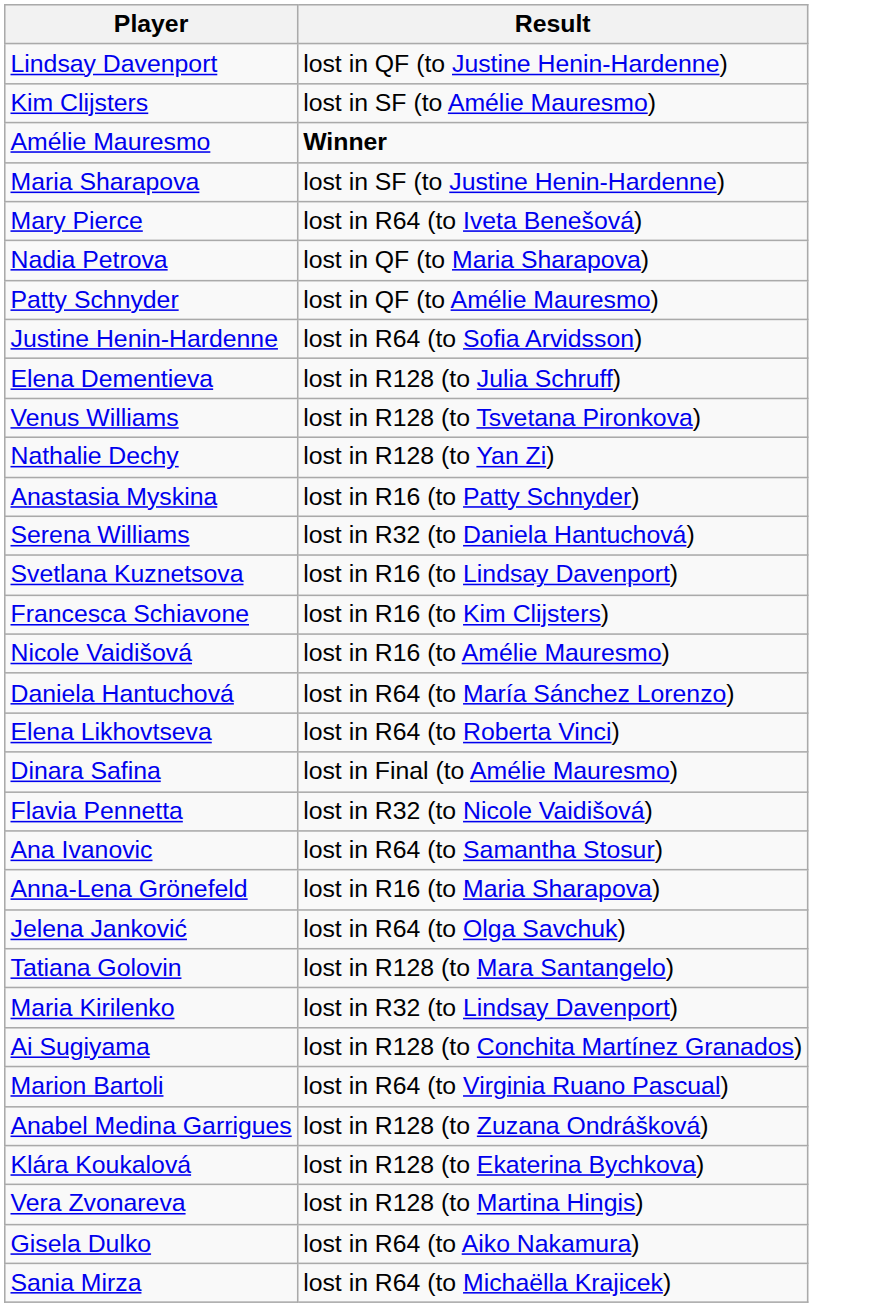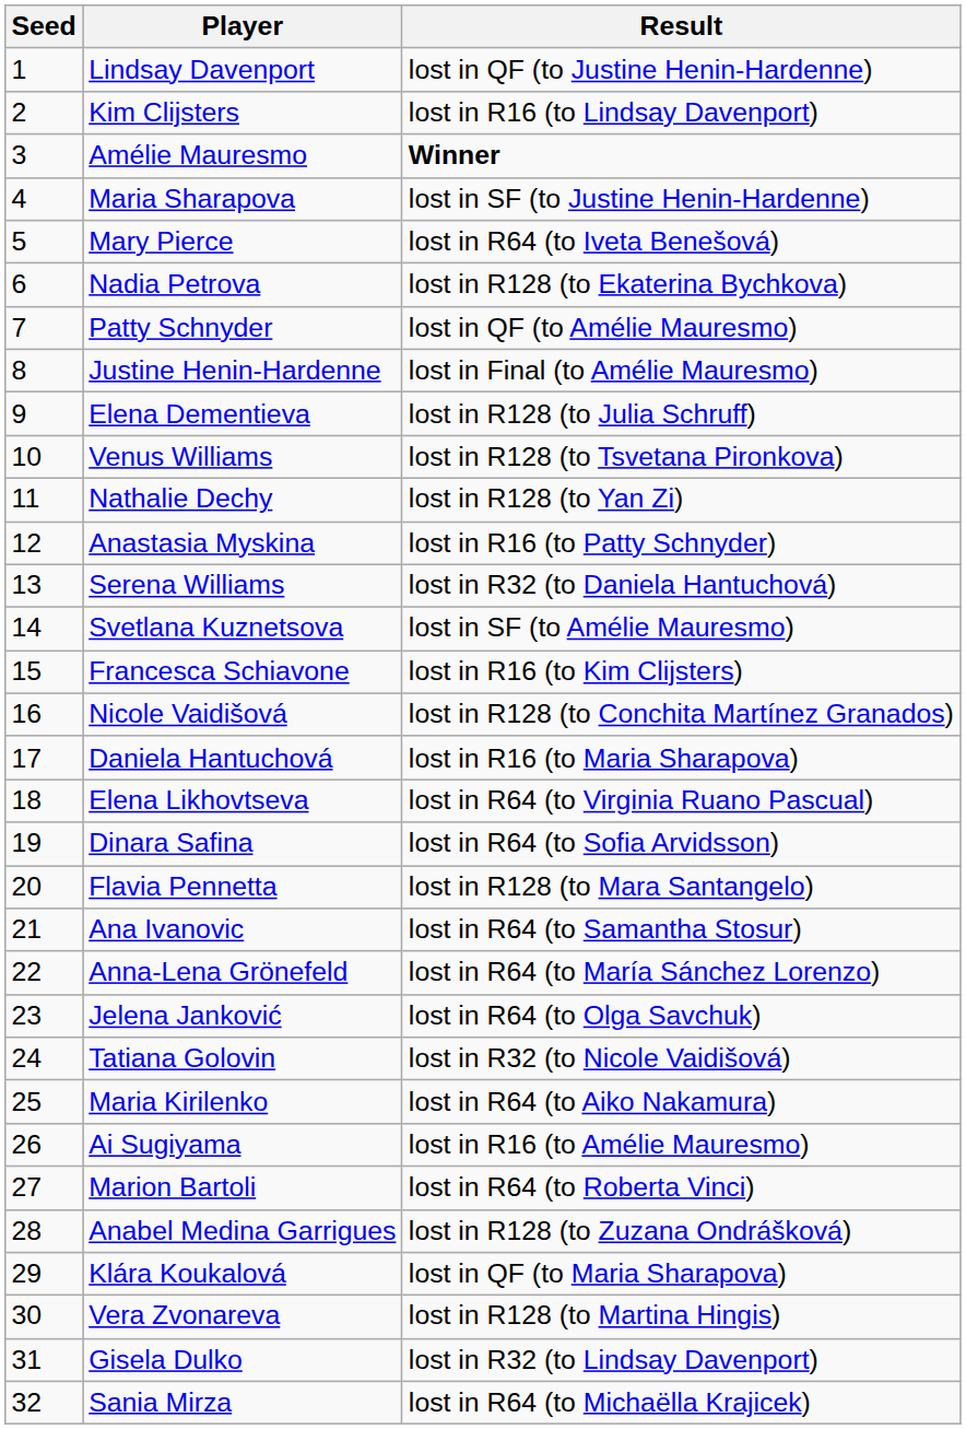+ column: Seed | 1 | 2 | 3 | 4 | 5 | 6 | 7 | 8 | 9 | 10 | 11 | 12 | 13 | 14 | 15 | 16 | 17 | 18 | 19 | 20 | 21 | 22 | 23 | 24 | 25 | 26 | 27 | 28 | 29 | 30 | 31 | 32
Kim Clijsters | Result: lost in SF (to Amélie Mauresmo) -> lost in R16 (to Lindsay Davenport)
Nadia Petrova | Result: lost in QF (to Maria Sharapova) -> lost in R128 (to Ekaterina Bychkova)
Justine Henin-Hardenne | Result: lost in R64 (to Sofia Arvidsson) -> lost in Final (to Amélie Mauresmo)
Svetlana Kuznetsova | Result: lost in R16 (to Lindsay Davenport) -> lost in SF (to Amélie Mauresmo)
Nicole Vaidišová | Result: lost in R16 (to Amélie Mauresmo) -> lost in R128 (to Conchita Martínez Granados)
Daniela Hantuchová | Result: lost in R64 (to María Sánchez Lorenzo) -> lost in R16 (to Maria Sharapova)
Elena Likhovtseva | Result: lost in R64 (to Roberta Vinci) -> lost in R64 (to Virginia Ruano Pascual)
Dinara Safina | Result: lost in Final (to Amélie Mauresmo) -> lost in R64 (to Sofia Arvidsson)
Flavia Pennetta | Result: lost in R32 (to Nicole Vaidišová) -> lost in R128 (to Mara Santangelo)
Anna-Lena Grönefeld | Result: lost in R16 (to Maria Sharapova) -> lost in R64 (to María Sánchez Lorenzo)
Tatiana Golovin | Result: lost in R128 (to Mara Santangelo) -> lost in R32 (to Nicole Vaidišová)
Maria Kirilenko | Result: lost in R32 (to Lindsay Davenport) -> lost in R64 (to Aiko Nakamura)
Ai Sugiyama | Result: lost in R128 (to Conchita Martínez Granados) -> lost in R16 (to Amélie Mauresmo)
Marion Bartoli | Result: lost in R64 (to Virginia Ruano Pascual) -> lost in R64 (to Roberta Vinci)
Klára Koukalová | Result: lost in R128 (to Ekaterina Bychkova) -> lost in QF (to Maria Sharapova)
Gisela Dulko | Result: lost in R64 (to Aiko Nakamura) -> lost in R32 (to Lindsay Davenport)
